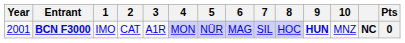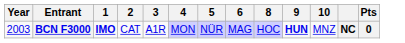- column: 7 | SIL
BCN F3000 | Year: 2001 -> 2003
BCN F3000 | 1: normal -> bold
